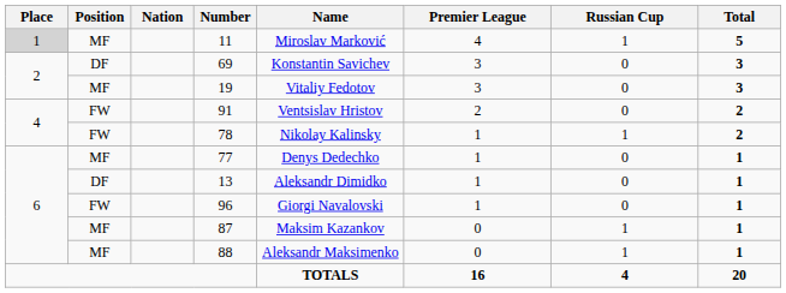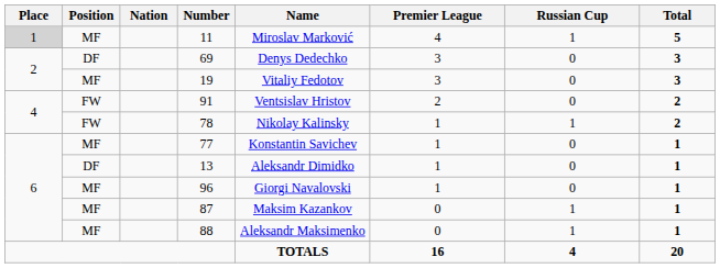69 | Name: Konstantin Savichev -> Denys Dedechko
77 | Name: Denys Dedechko -> Konstantin Savichev
96 | Position: FW -> MF
